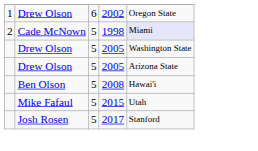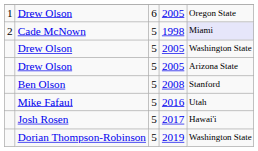1 / Drew Olson | column 4: 2002 -> 2005
Ben Olson | column 5: Hawai'i -> Stanford
Mike Fafaul | column 4: 2015 -> 2016
Josh Rosen | column 5: Stanford -> Hawai'i
+ row: Dorian Thompson-Robinson | 5 | 2019 | Washington State
